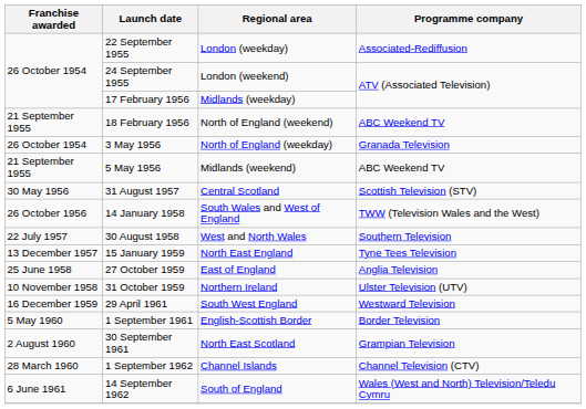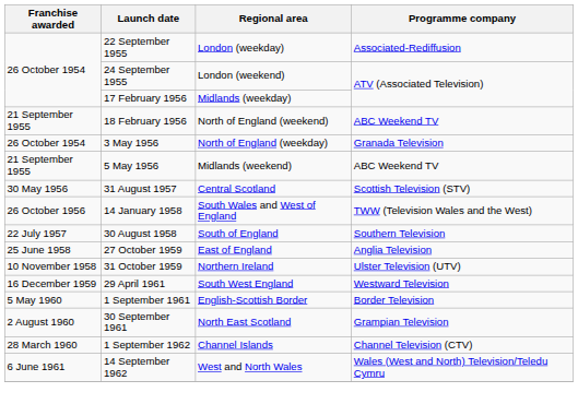30 August 1958 | Regional area: West and North Wales -> South of England
- row: 13 December 1957 | 15 January 1959 | North East England | Tyne Tees Television
14 September 1962 | Regional area: South of England -> West and North Wales
